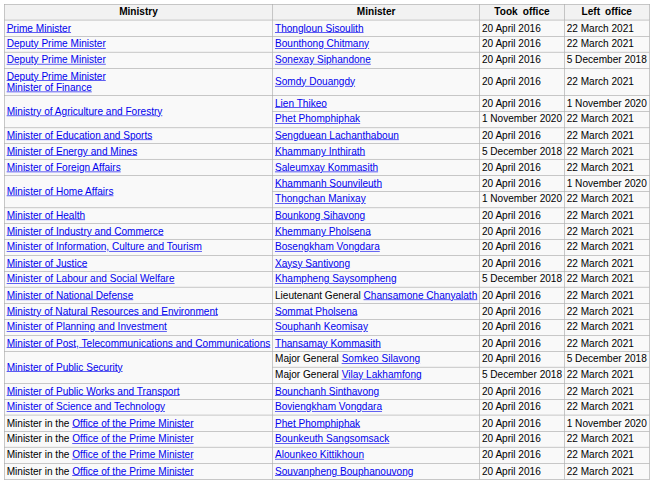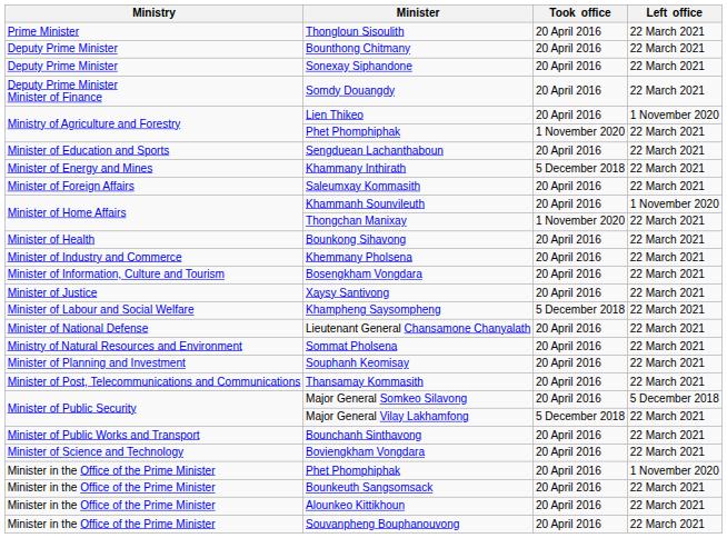Sonexay Siphandone | Left office: 5 December 2018 -> 22 March 2021
